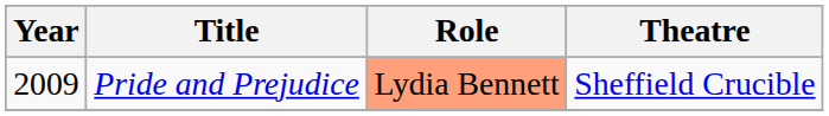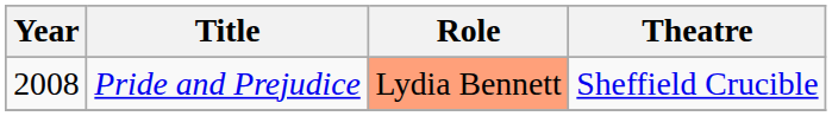Pride and Prejudice | Year: 2009 -> 2008
